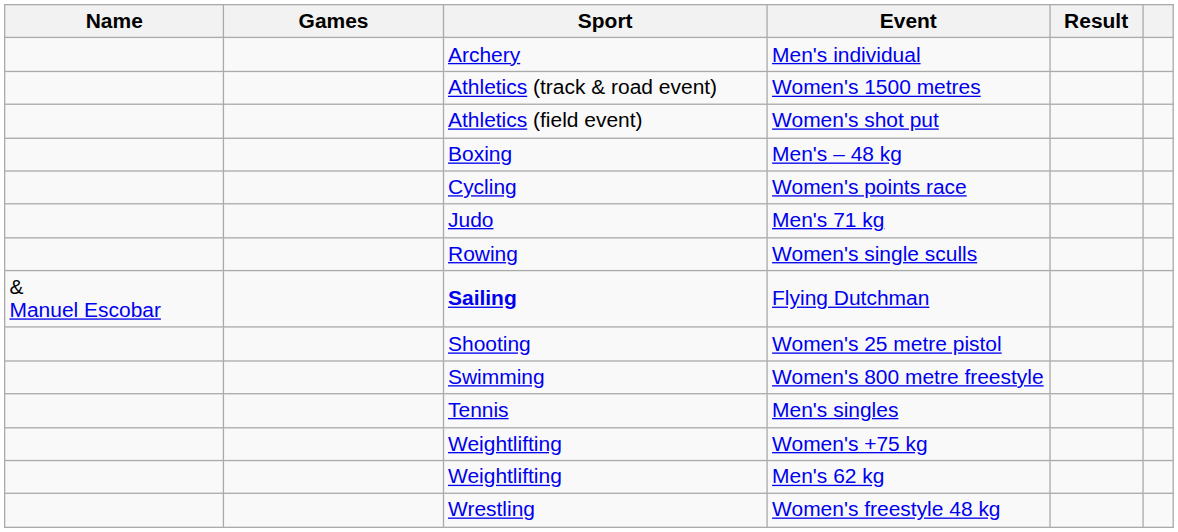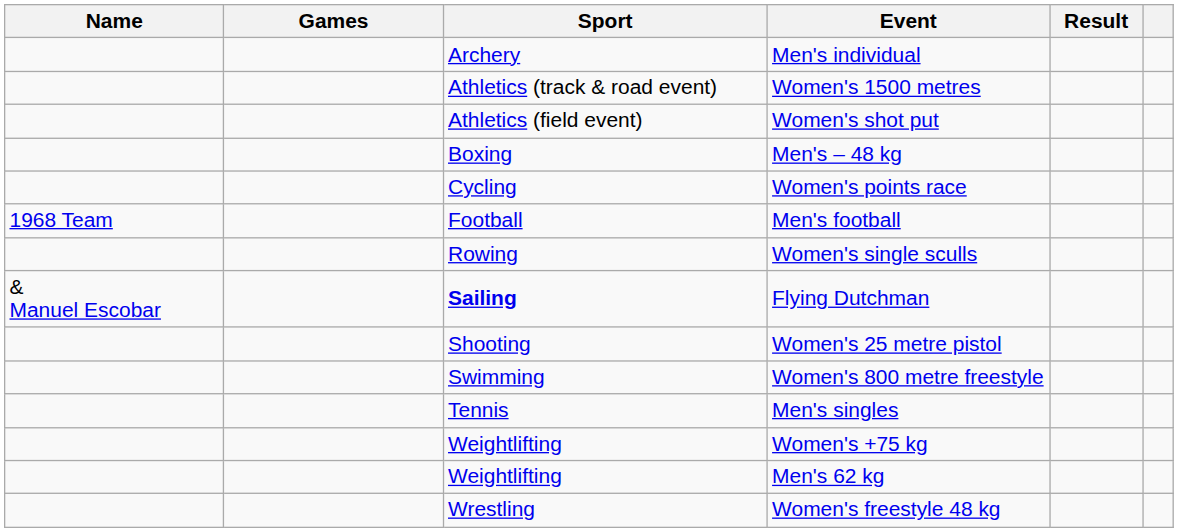+ row: 1968 Team | Football | Men's football
- row: Judo | Men's 71 kg
